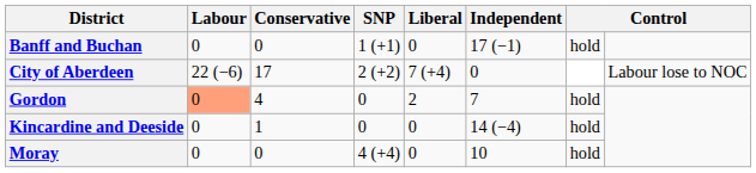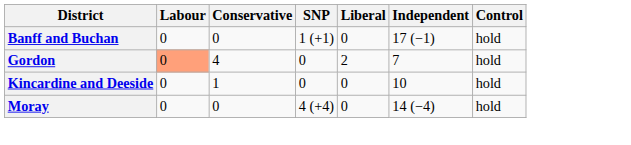- row: City of Aberdeen | 22 (−6) | 17 | 2 (+2) | 7 (+4) | 0 | Labour lose to NOC
Kincardine and Deeside | Independent: 14 (−4) -> 10
Moray | Independent: 10 -> 14 (−4)
